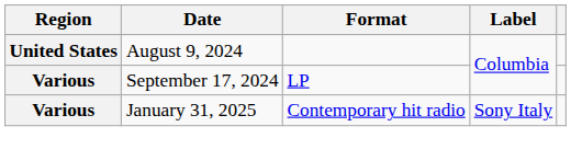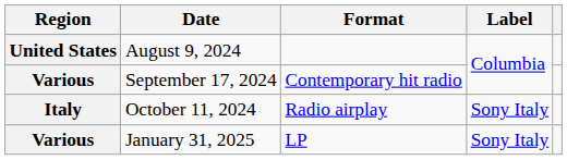September 17, 2024 | Format: LP -> Contemporary hit radio
+ row: Italy | October 11, 2024 | Radio airplay | Sony Italy
January 31, 2025 | Format: Contemporary hit radio -> LP
